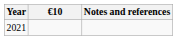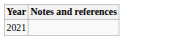- column: €10
